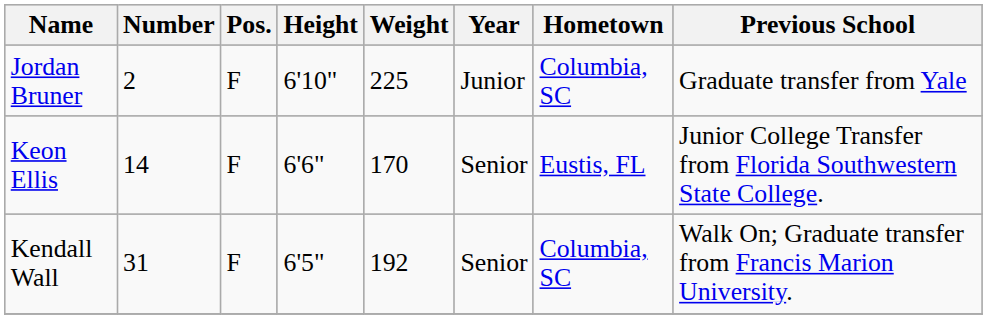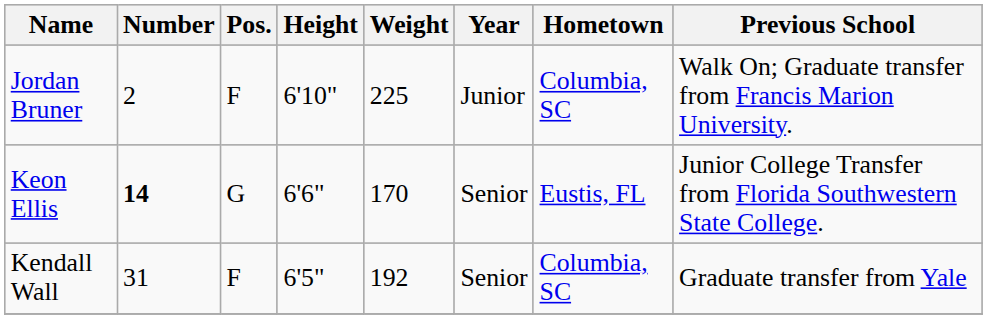Jordan Bruner | Previous School: Graduate transfer from Yale -> Walk On; Graduate transfer from Francis Marion University.
Keon Ellis | Number: normal -> bold
Keon Ellis | Pos.: F -> G
Kendall Wall | Previous School: Walk On; Graduate transfer from Francis Marion University. -> Graduate transfer from Yale
